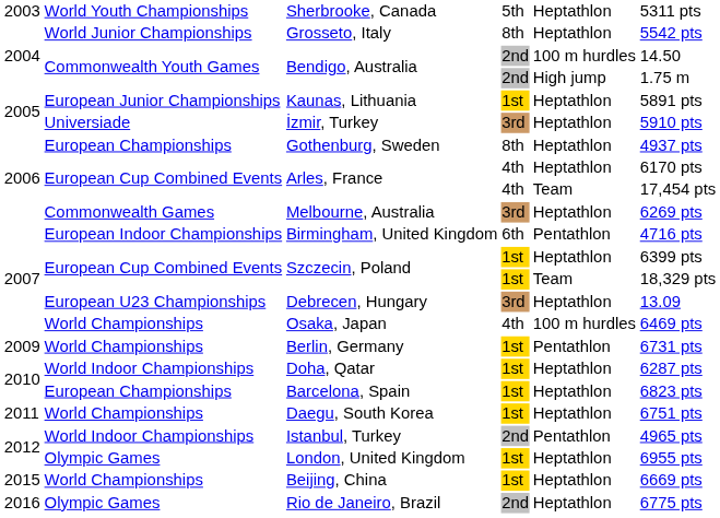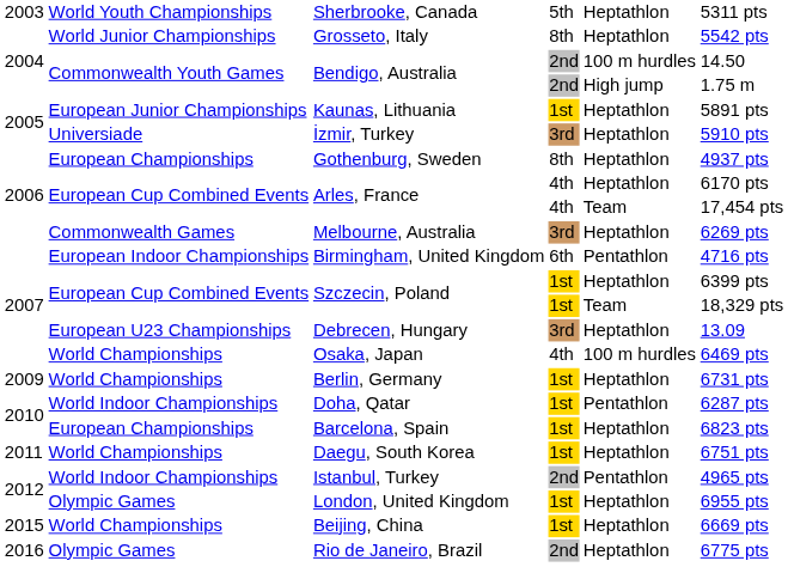Berlin, Germany | column 5: Pentathlon -> Heptathlon
Doha, Qatar | column 5: Heptathlon -> Pentathlon
